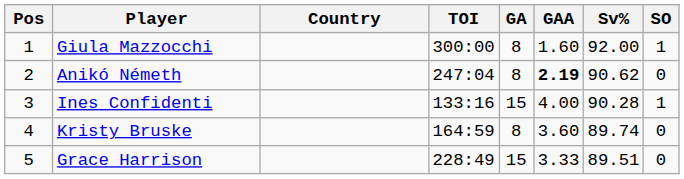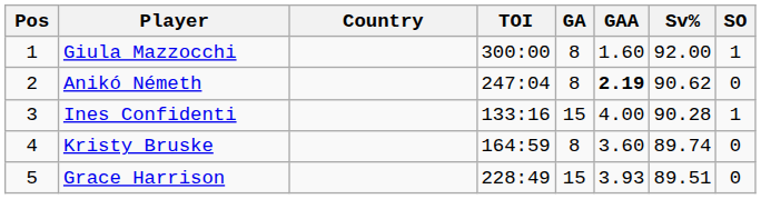Grace Harrison | GAA: 3.33 -> 3.93
